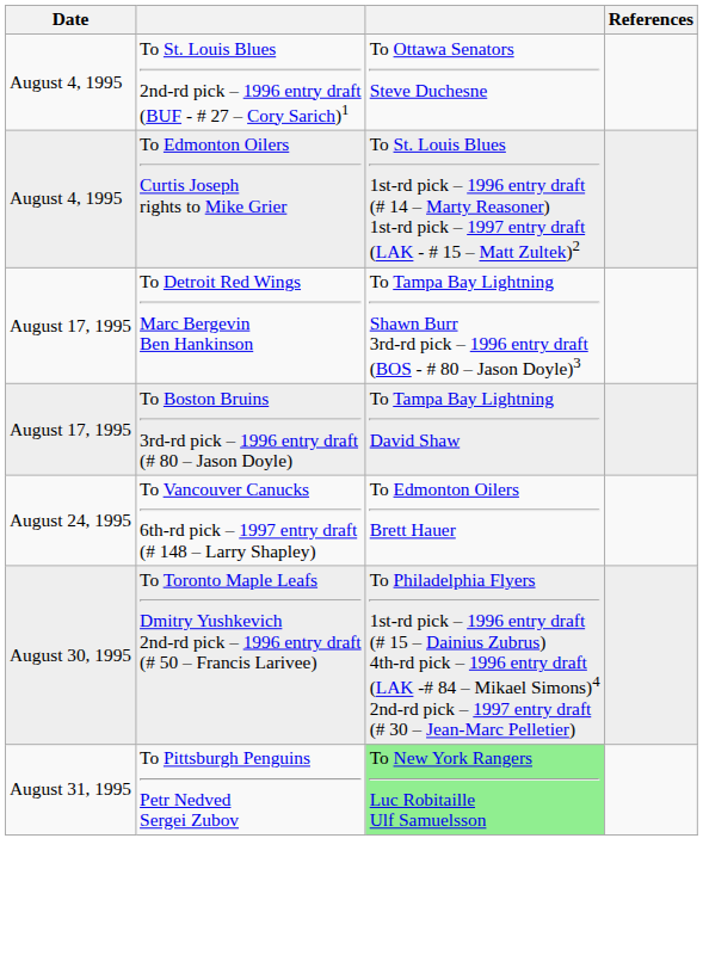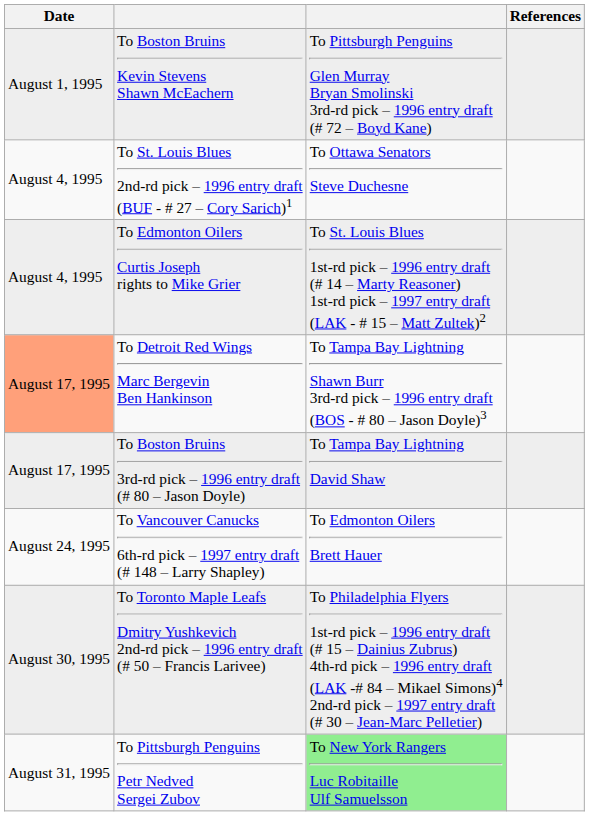+ row: August 1, 1995 | To Boston Bruins Kevin Stevens Shawn McEachern | To Pittsburgh Penguins Glen Murray Bryan Smolinski 3rd-rd pick – 1996 entry draft (# 72 – Boyd Kane)
To Detroit Red Wings Marc Bergevin Ben Hankinson | Date: no background -> lightsalmon background
